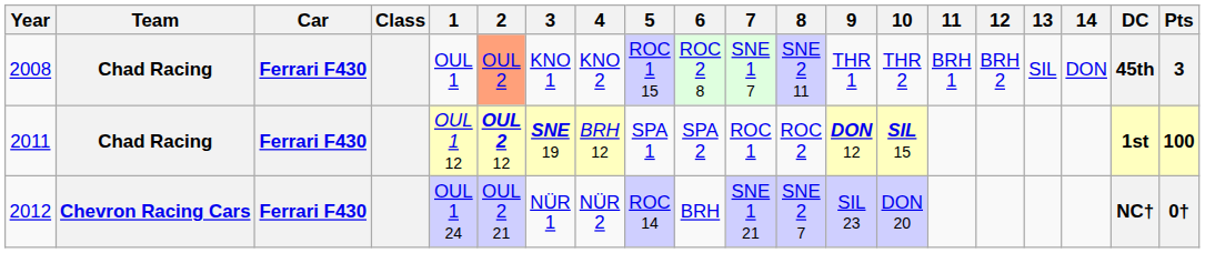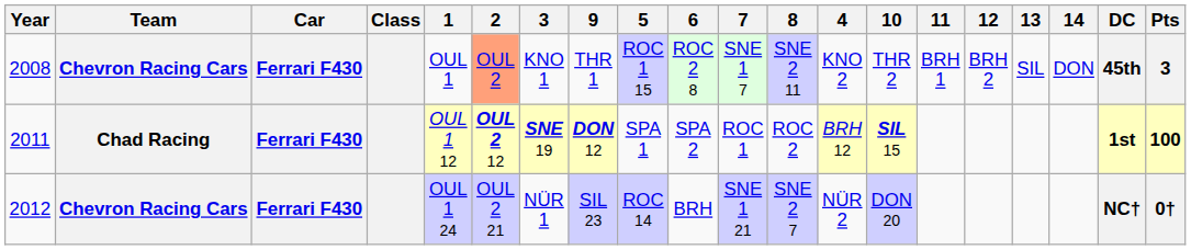columns swapped: 4 <-> 9
2008 | Team: Chad Racing -> Chevron Racing Cars
